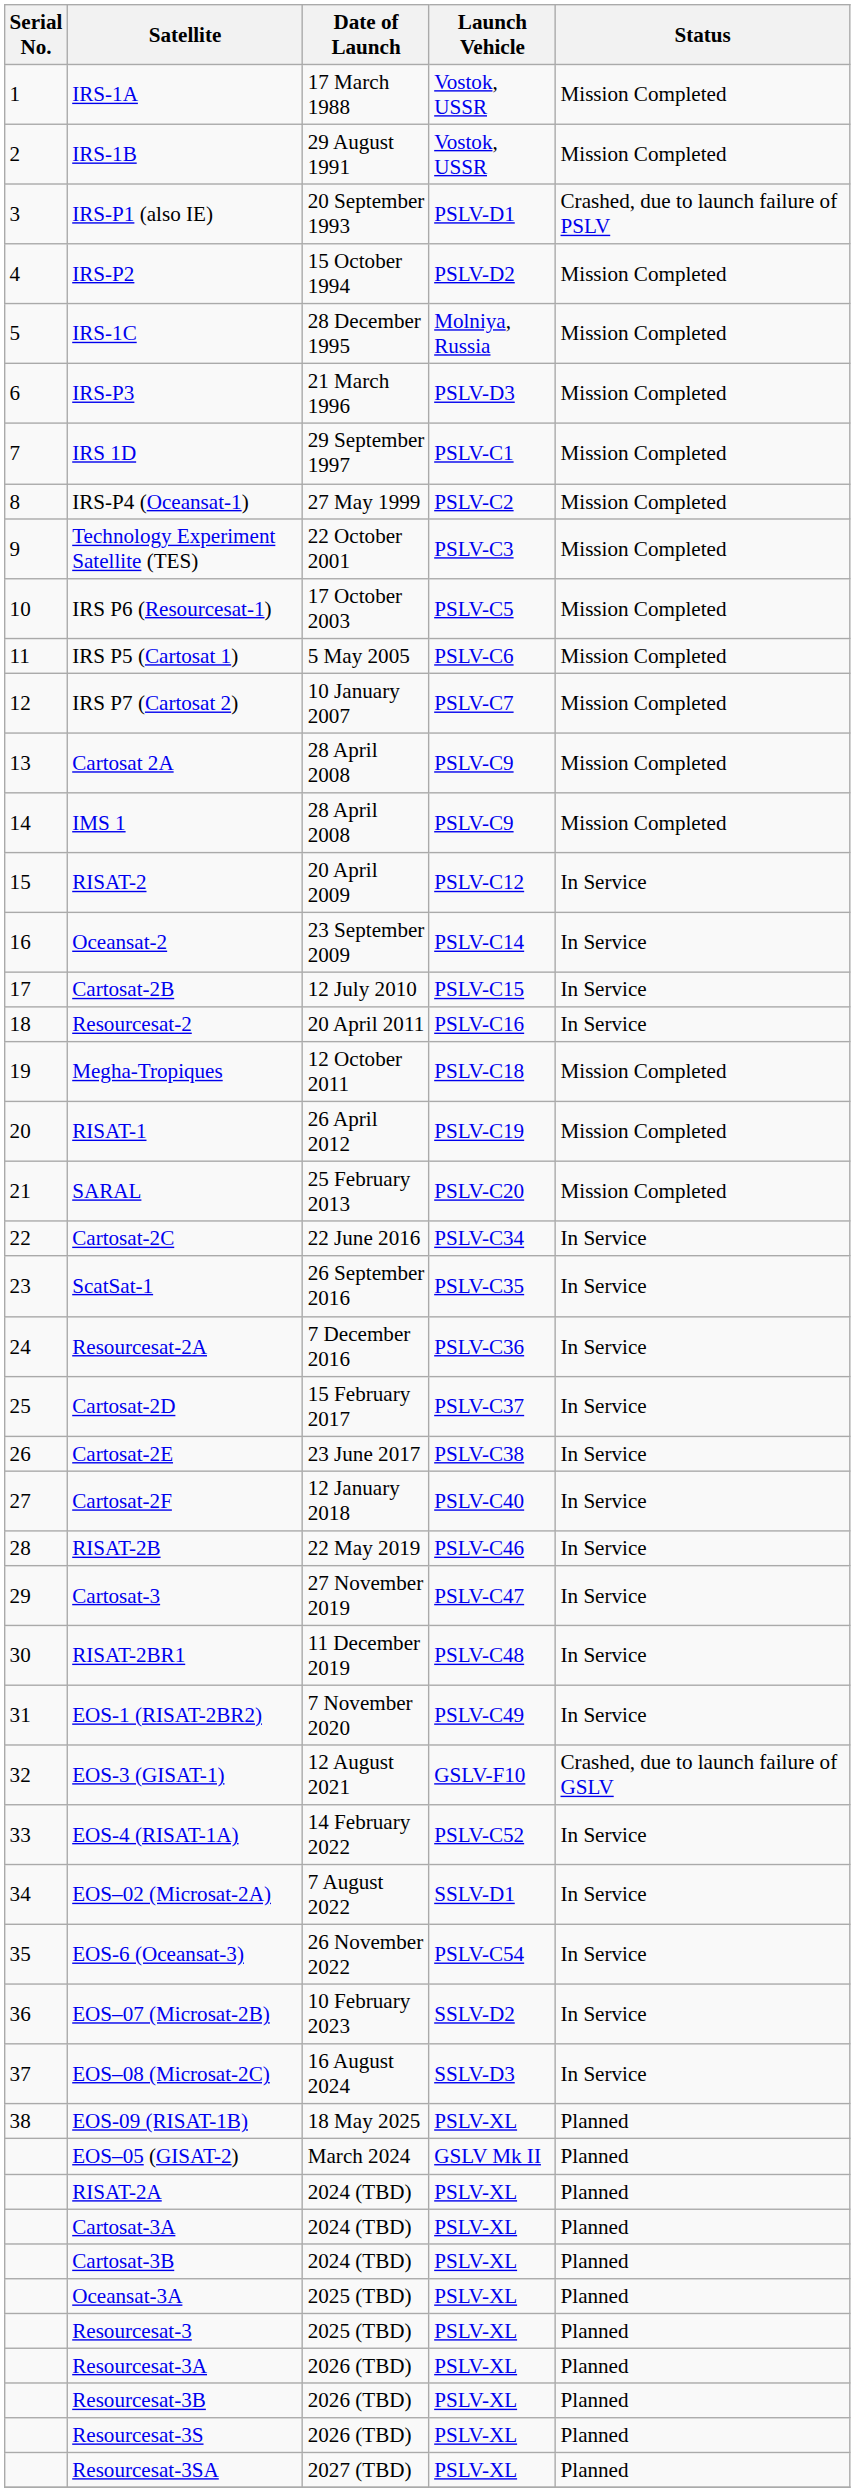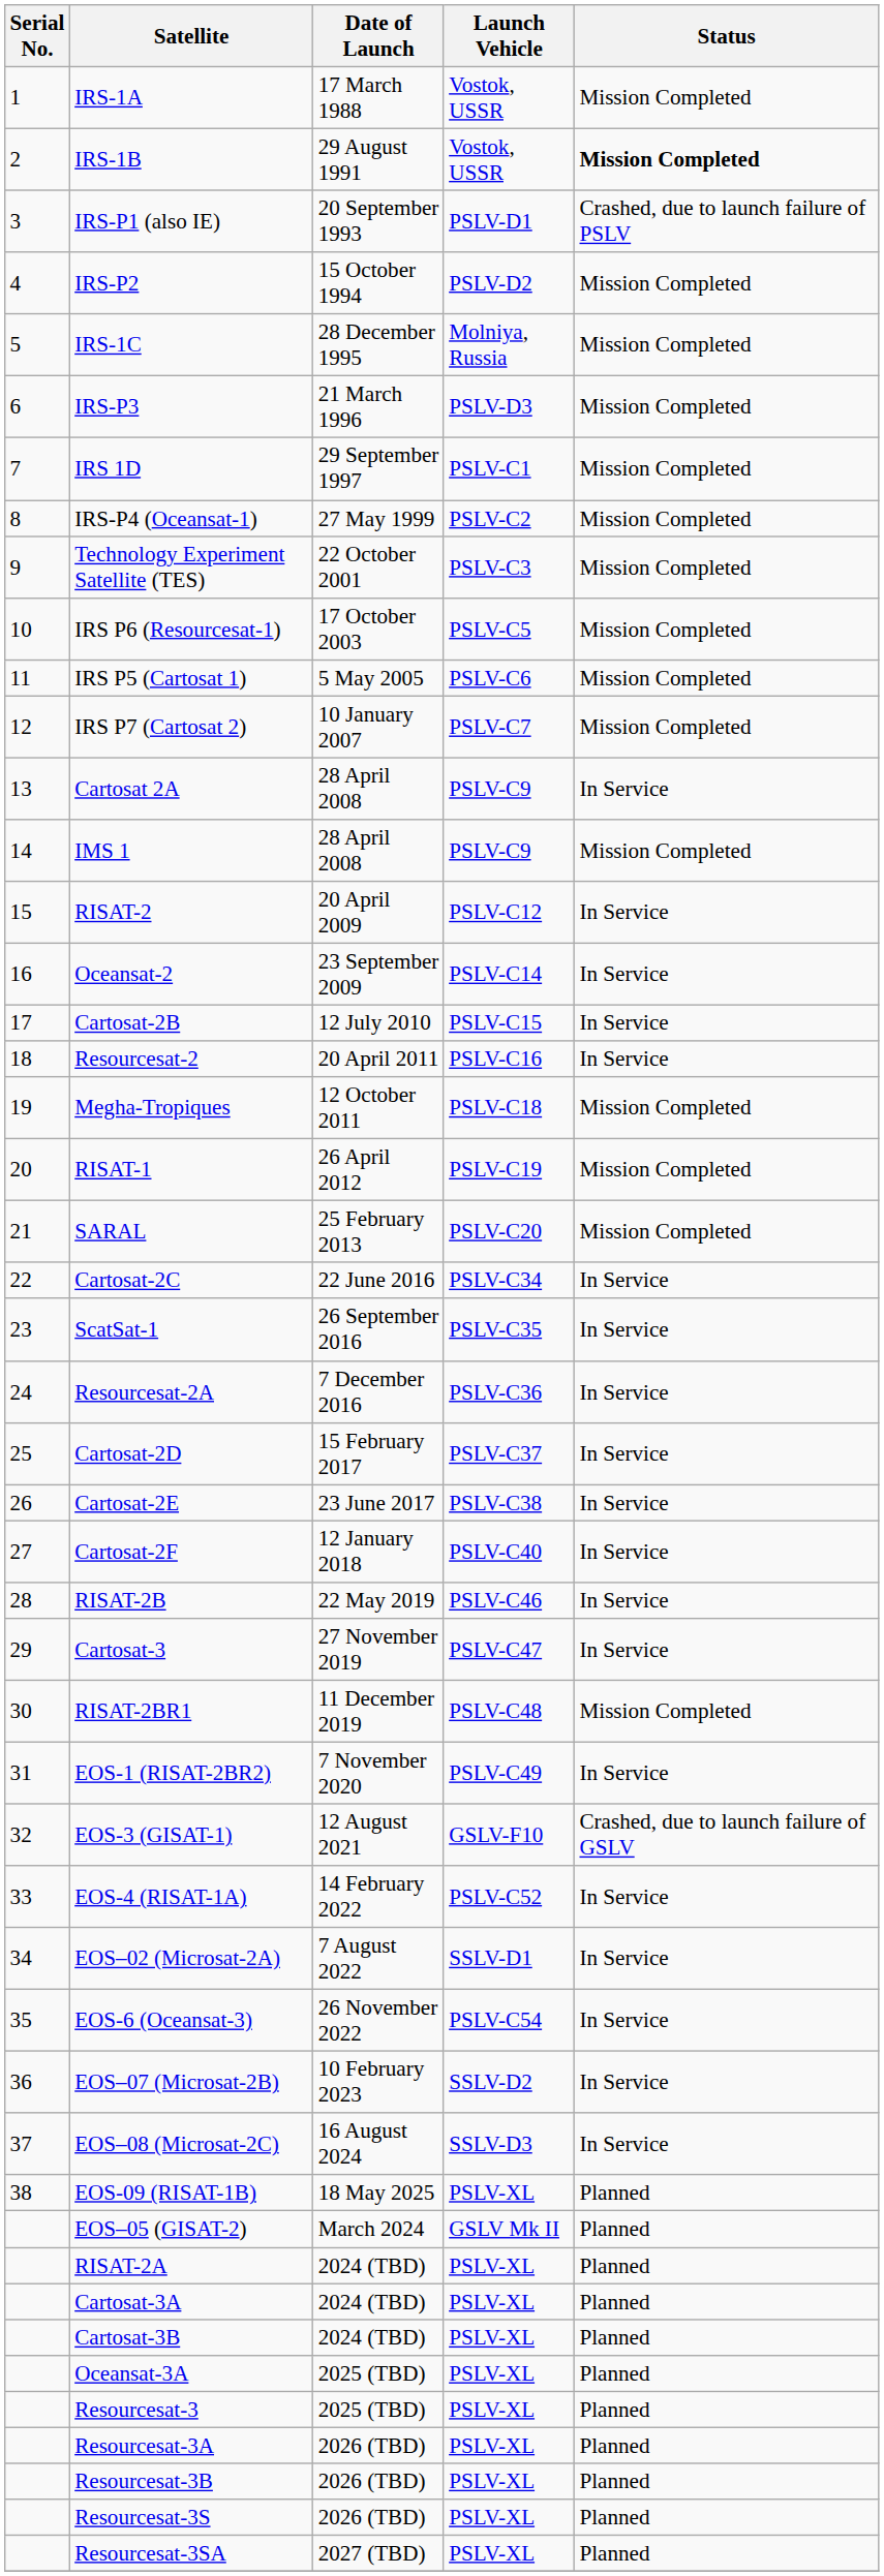IRS-1B | Status: normal -> bold
Cartosat 2A | Status: Mission Completed -> In Service
RISAT-2BR1 | Status: In Service -> Mission Completed
